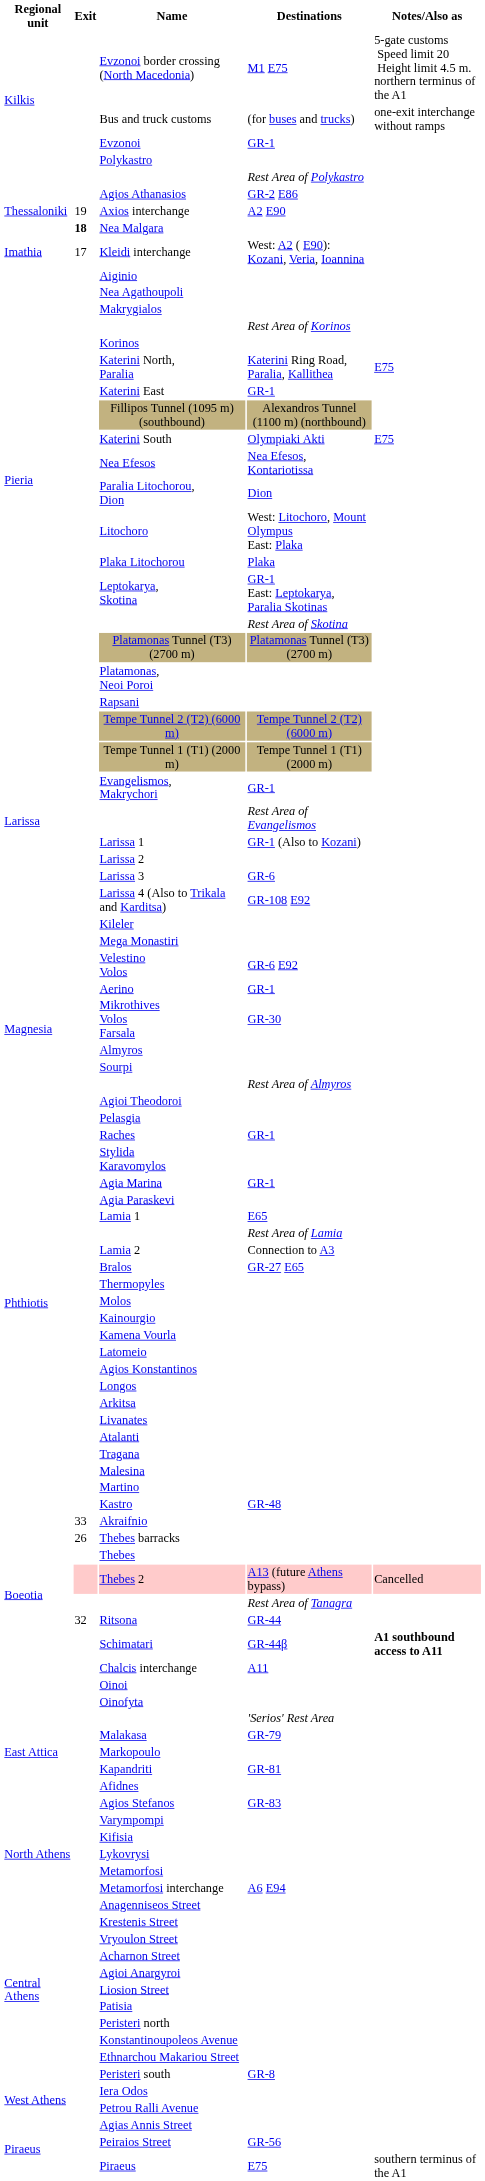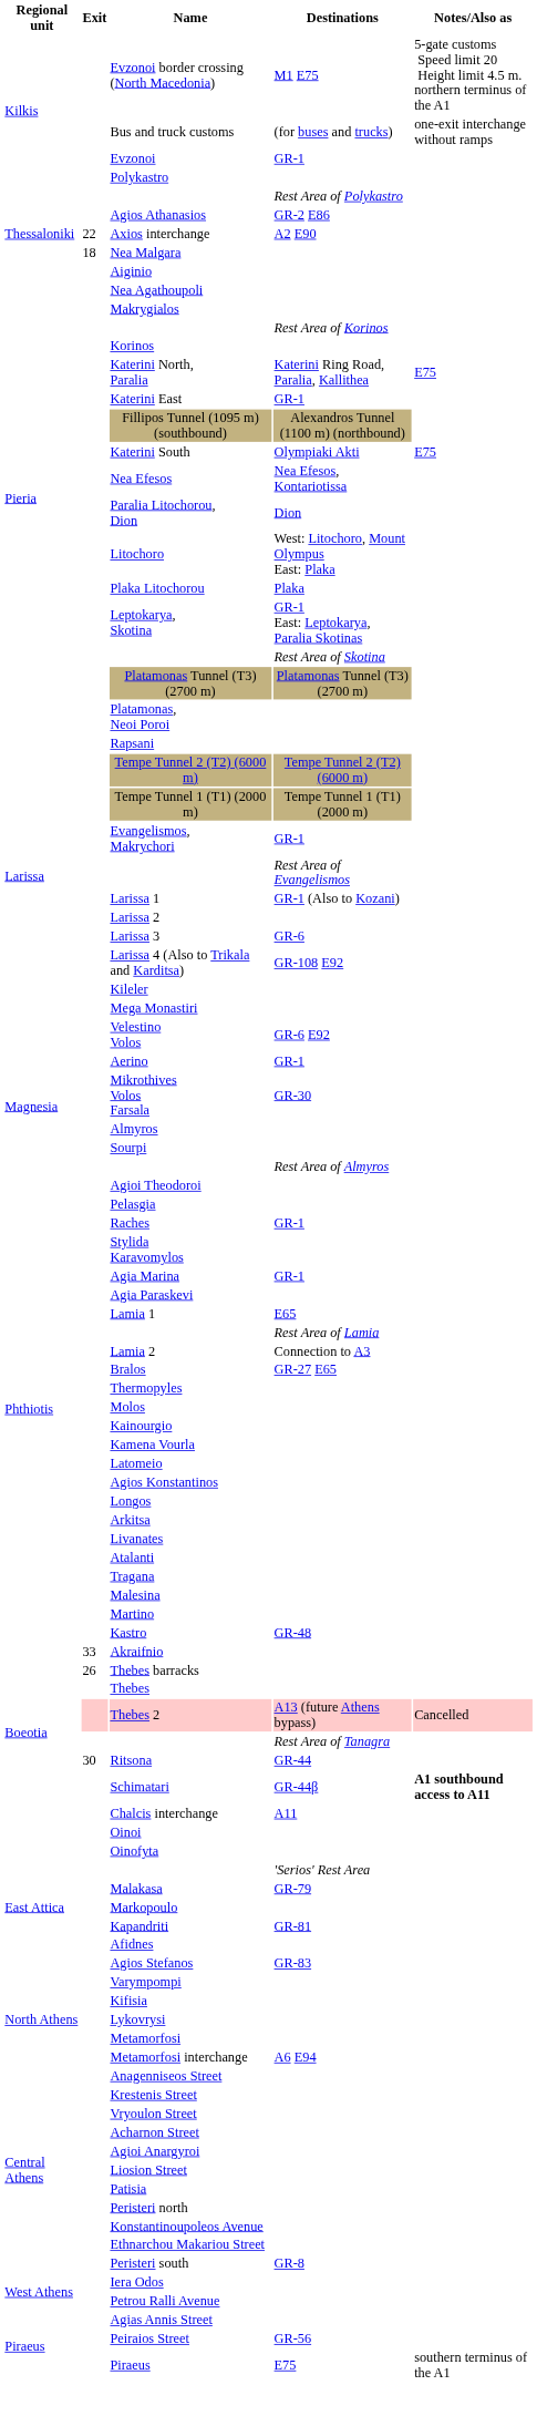Axios interchange | Exit: 19 -> 22
Nea Malgara | Exit: bold -> normal
- row: Imathia | 17 | Kleidi interchange | West: A2 ( E90): Kozani, Veria, Ioannina
Ritsona | Exit: 32 -> 30
